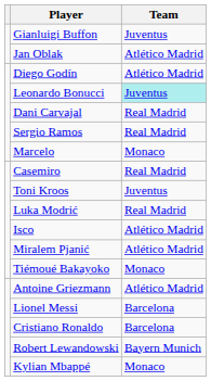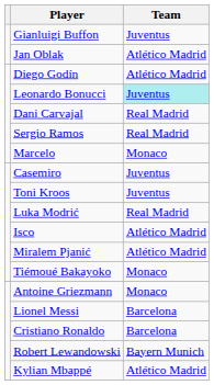Casemiro | Team: Real Madrid -> Juventus
Antoine Griezmann | Team: Atlético Madrid -> Monaco
Kylian Mbappé | Team: Monaco -> Atlético Madrid
